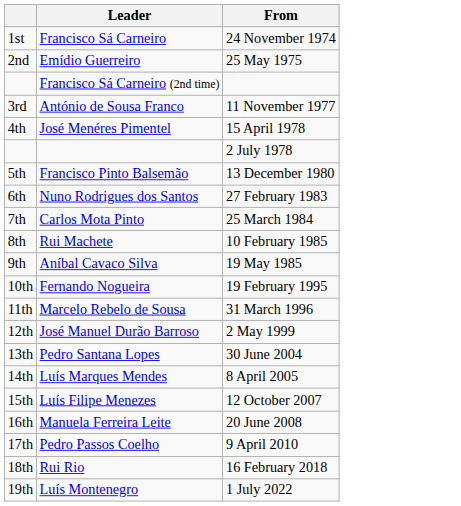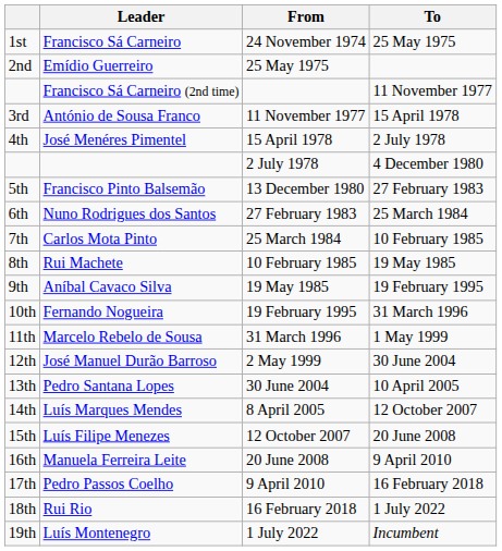+ column: To | 25 May 1975 | 11 November 1977 | 15 April 1978 | 2 July 1978 | 4 December 1980 | 27 February 1983 | 25 March 1984 | 10 February 1985 | 19 May 1985 | 19 February 1995 | 31 March 1996 | 1 May 1999 | 30 June 2004 | 10 April 2005 | 12 October 2007 | 20 June 2008 | 9 April 2010 | 16 February 2018 | 1 July 2022 | Incumbent
